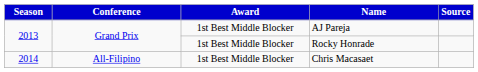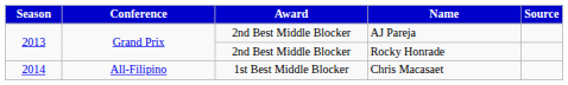AJ Pareja | Award: 1st Best Middle Blocker -> 2nd Best Middle Blocker
Rocky Honrade | Award: 1st Best Middle Blocker -> 2nd Best Middle Blocker
